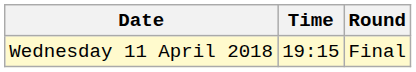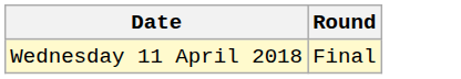- column: Time | 19:15
